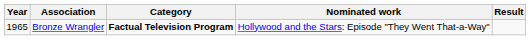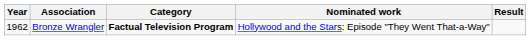Bronze Wrangler | Year: 1965 -> 1962
